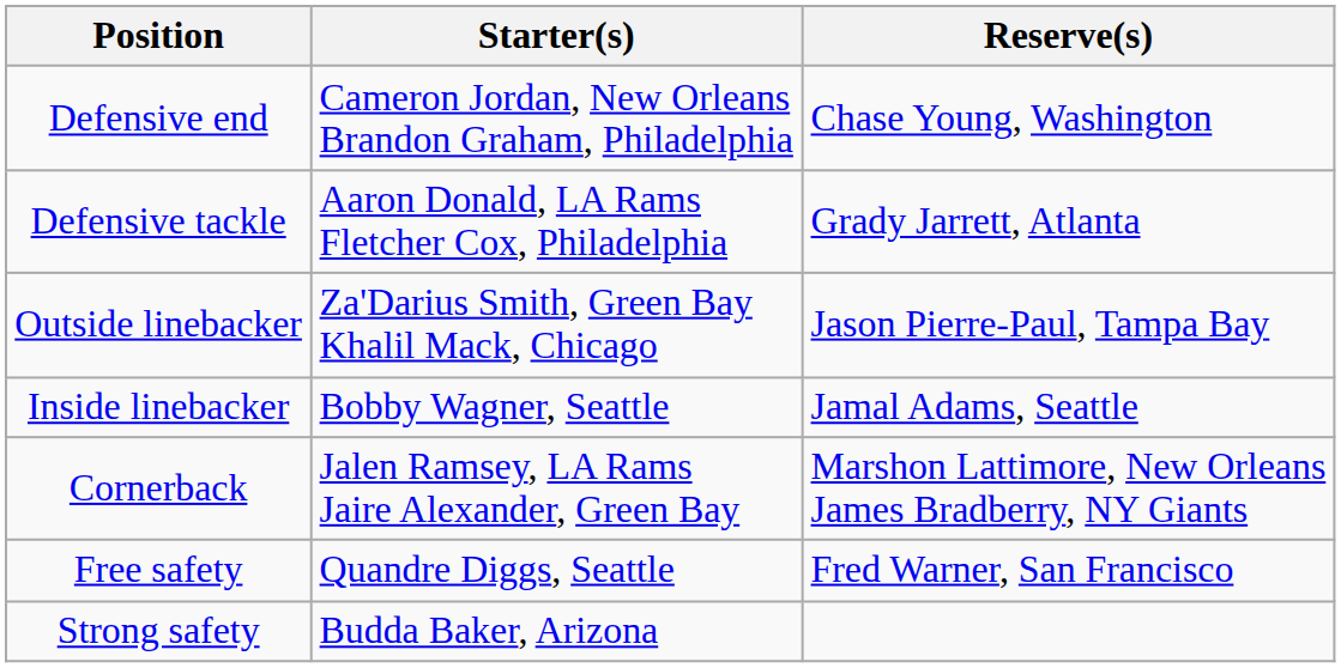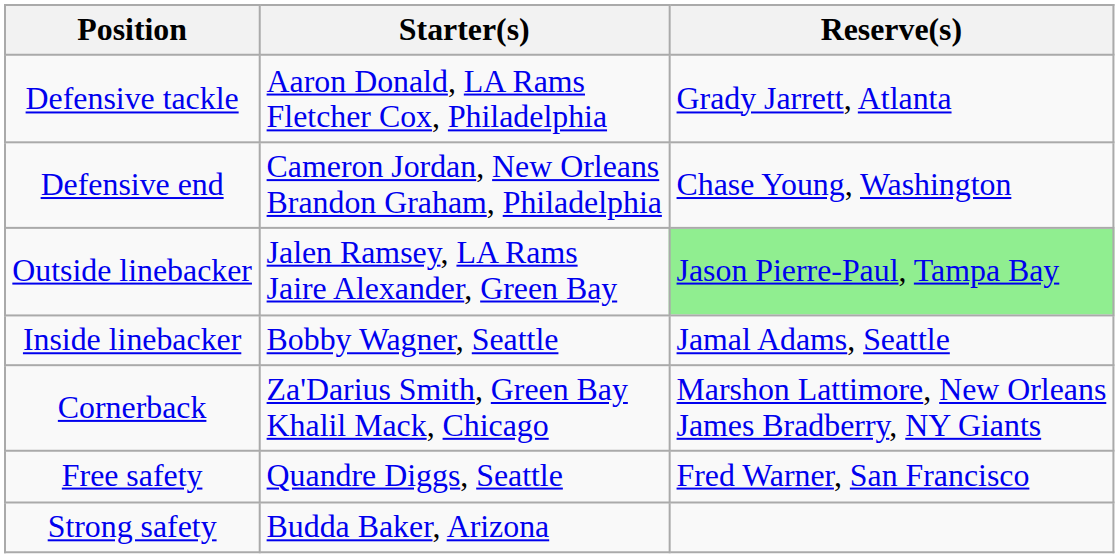rows swapped: Defensive end <-> Defensive tackle
Outside linebacker | Starter(s): Za'Darius Smith, Green Bay Khalil Mack, Chicago -> Jalen Ramsey, LA Rams Jaire Alexander, Green Bay
Outside linebacker | Reserve(s): no background -> lightgreen background
Cornerback | Starter(s): Jalen Ramsey, LA Rams Jaire Alexander, Green Bay -> Za'Darius Smith, Green Bay Khalil Mack, Chicago
